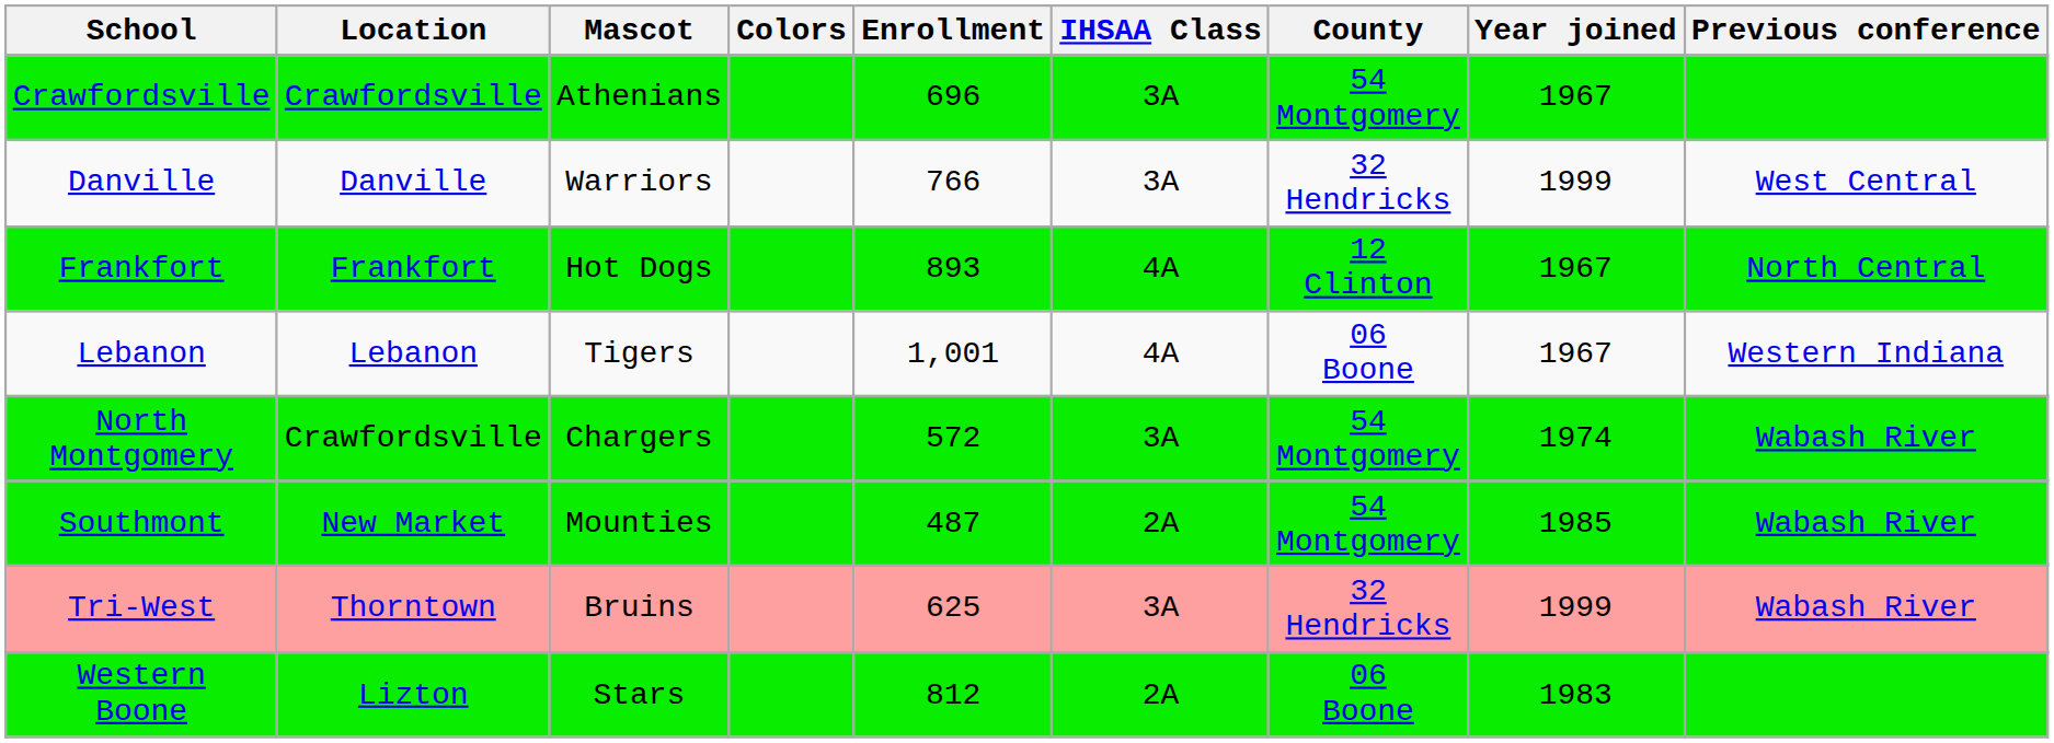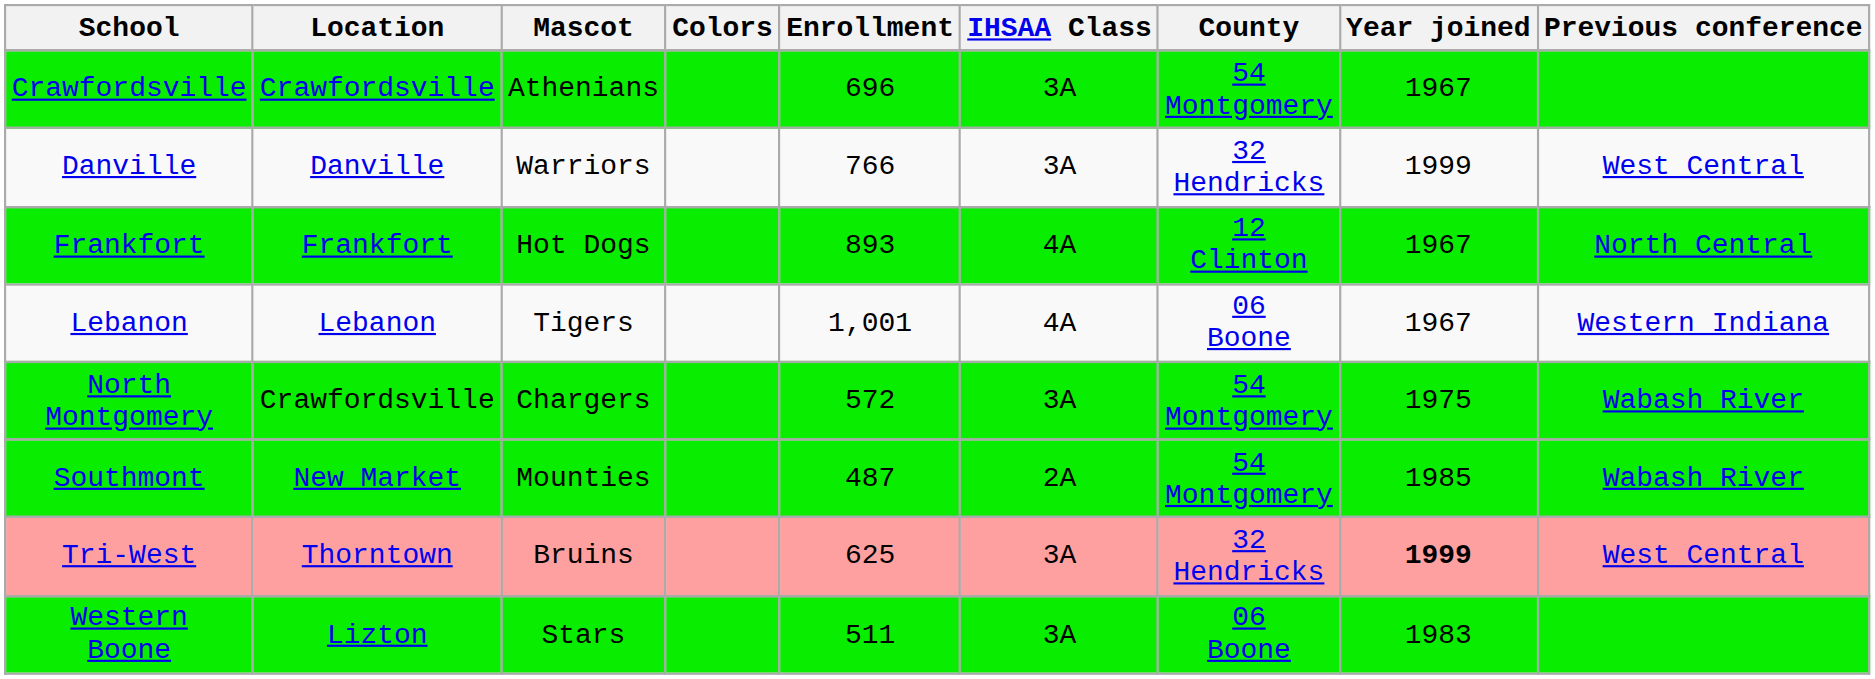North Montgomery | Year joined: 1974 -> 1975
Tri-West | Year joined: normal -> bold
Tri-West | Previous conference: Wabash River -> West Central
Western Boone | Enrollment: 812 -> 511
Western Boone | IHSAA Class: 2A -> 3A
